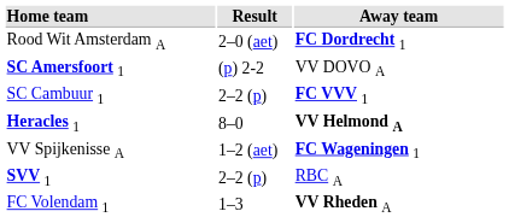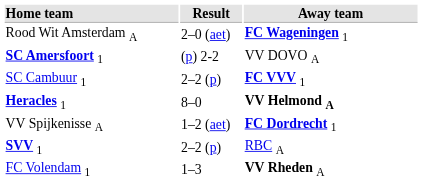Rood Wit Amsterdam A | Away team: FC Dordrecht 1 -> FC Wageningen 1
VV Spijkenisse A | Away team: FC Wageningen 1 -> FC Dordrecht 1
